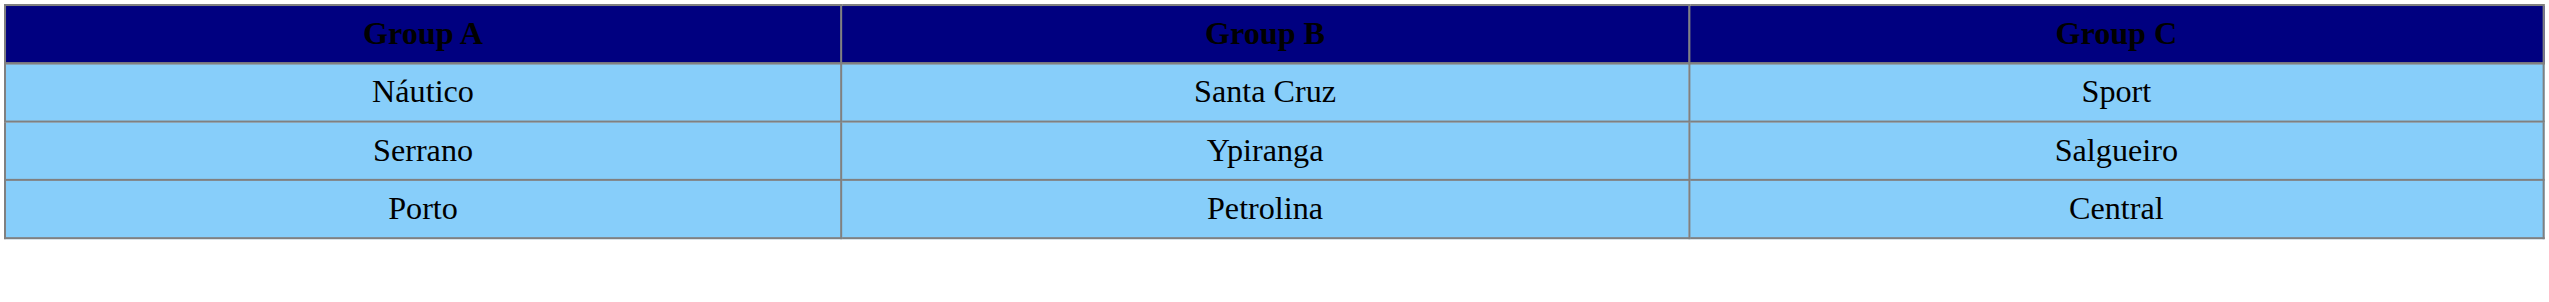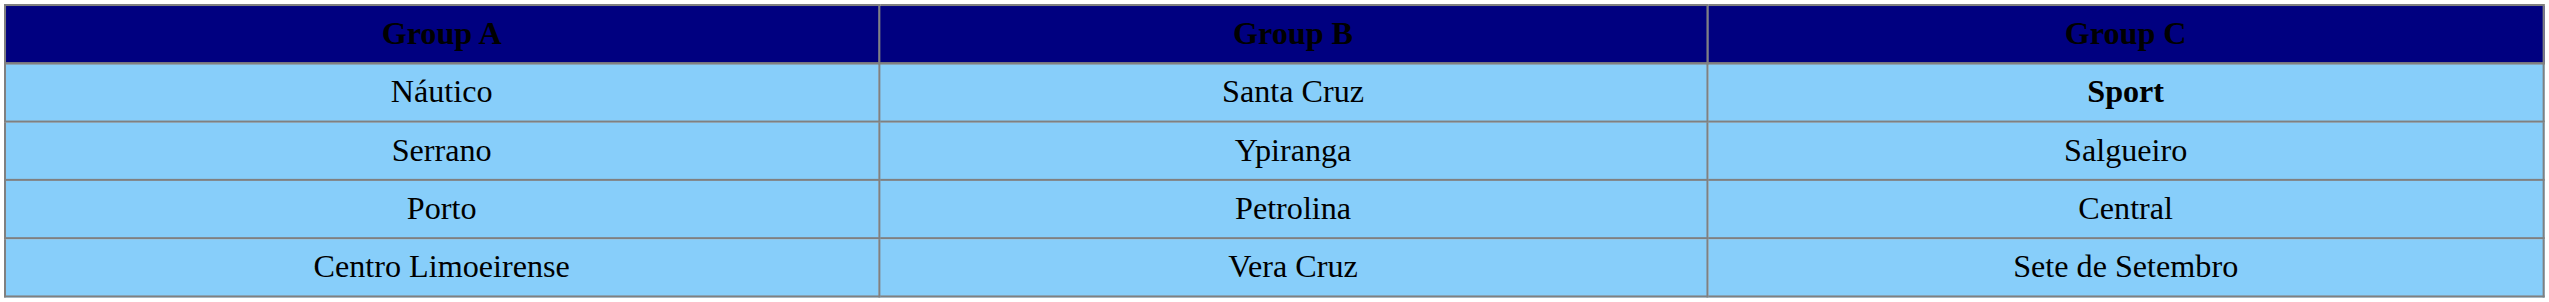Náutico | Group C: normal -> bold
+ row: Centro Limoeirense | Vera Cruz | Sete de Setembro
